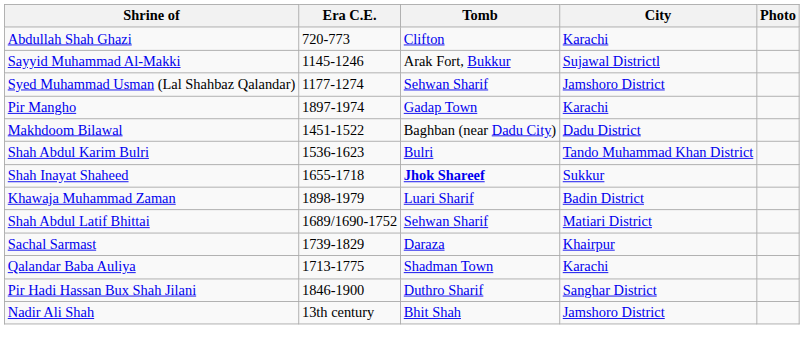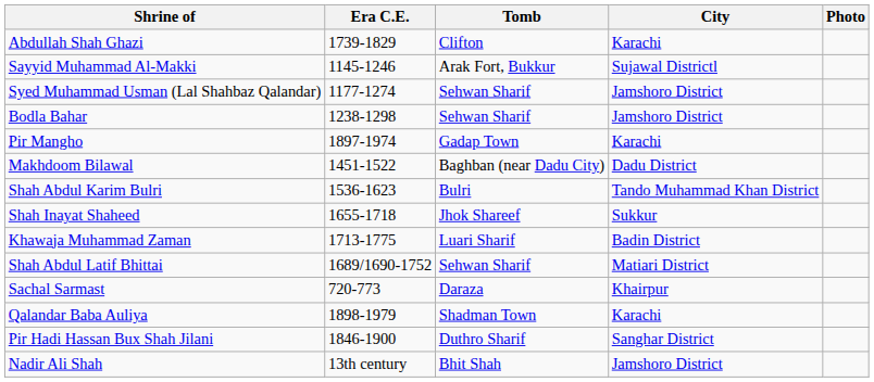Abdullah Shah Ghazi | Era C.E.: 720-773 -> 1739-1829
+ row: Bodla Bahar | 1238-1298 | Sehwan Sharif | Jamshoro District
Shah Inayat Shaheed | Tomb: bold -> normal
Khawaja Muhammad Zaman | Era C.E.: 1898-1979 -> 1713-1775
Sachal Sarmast | Era C.E.: 1739-1829 -> 720-773
Qalandar Baba Auliya | Era C.E.: 1713-1775 -> 1898-1979
